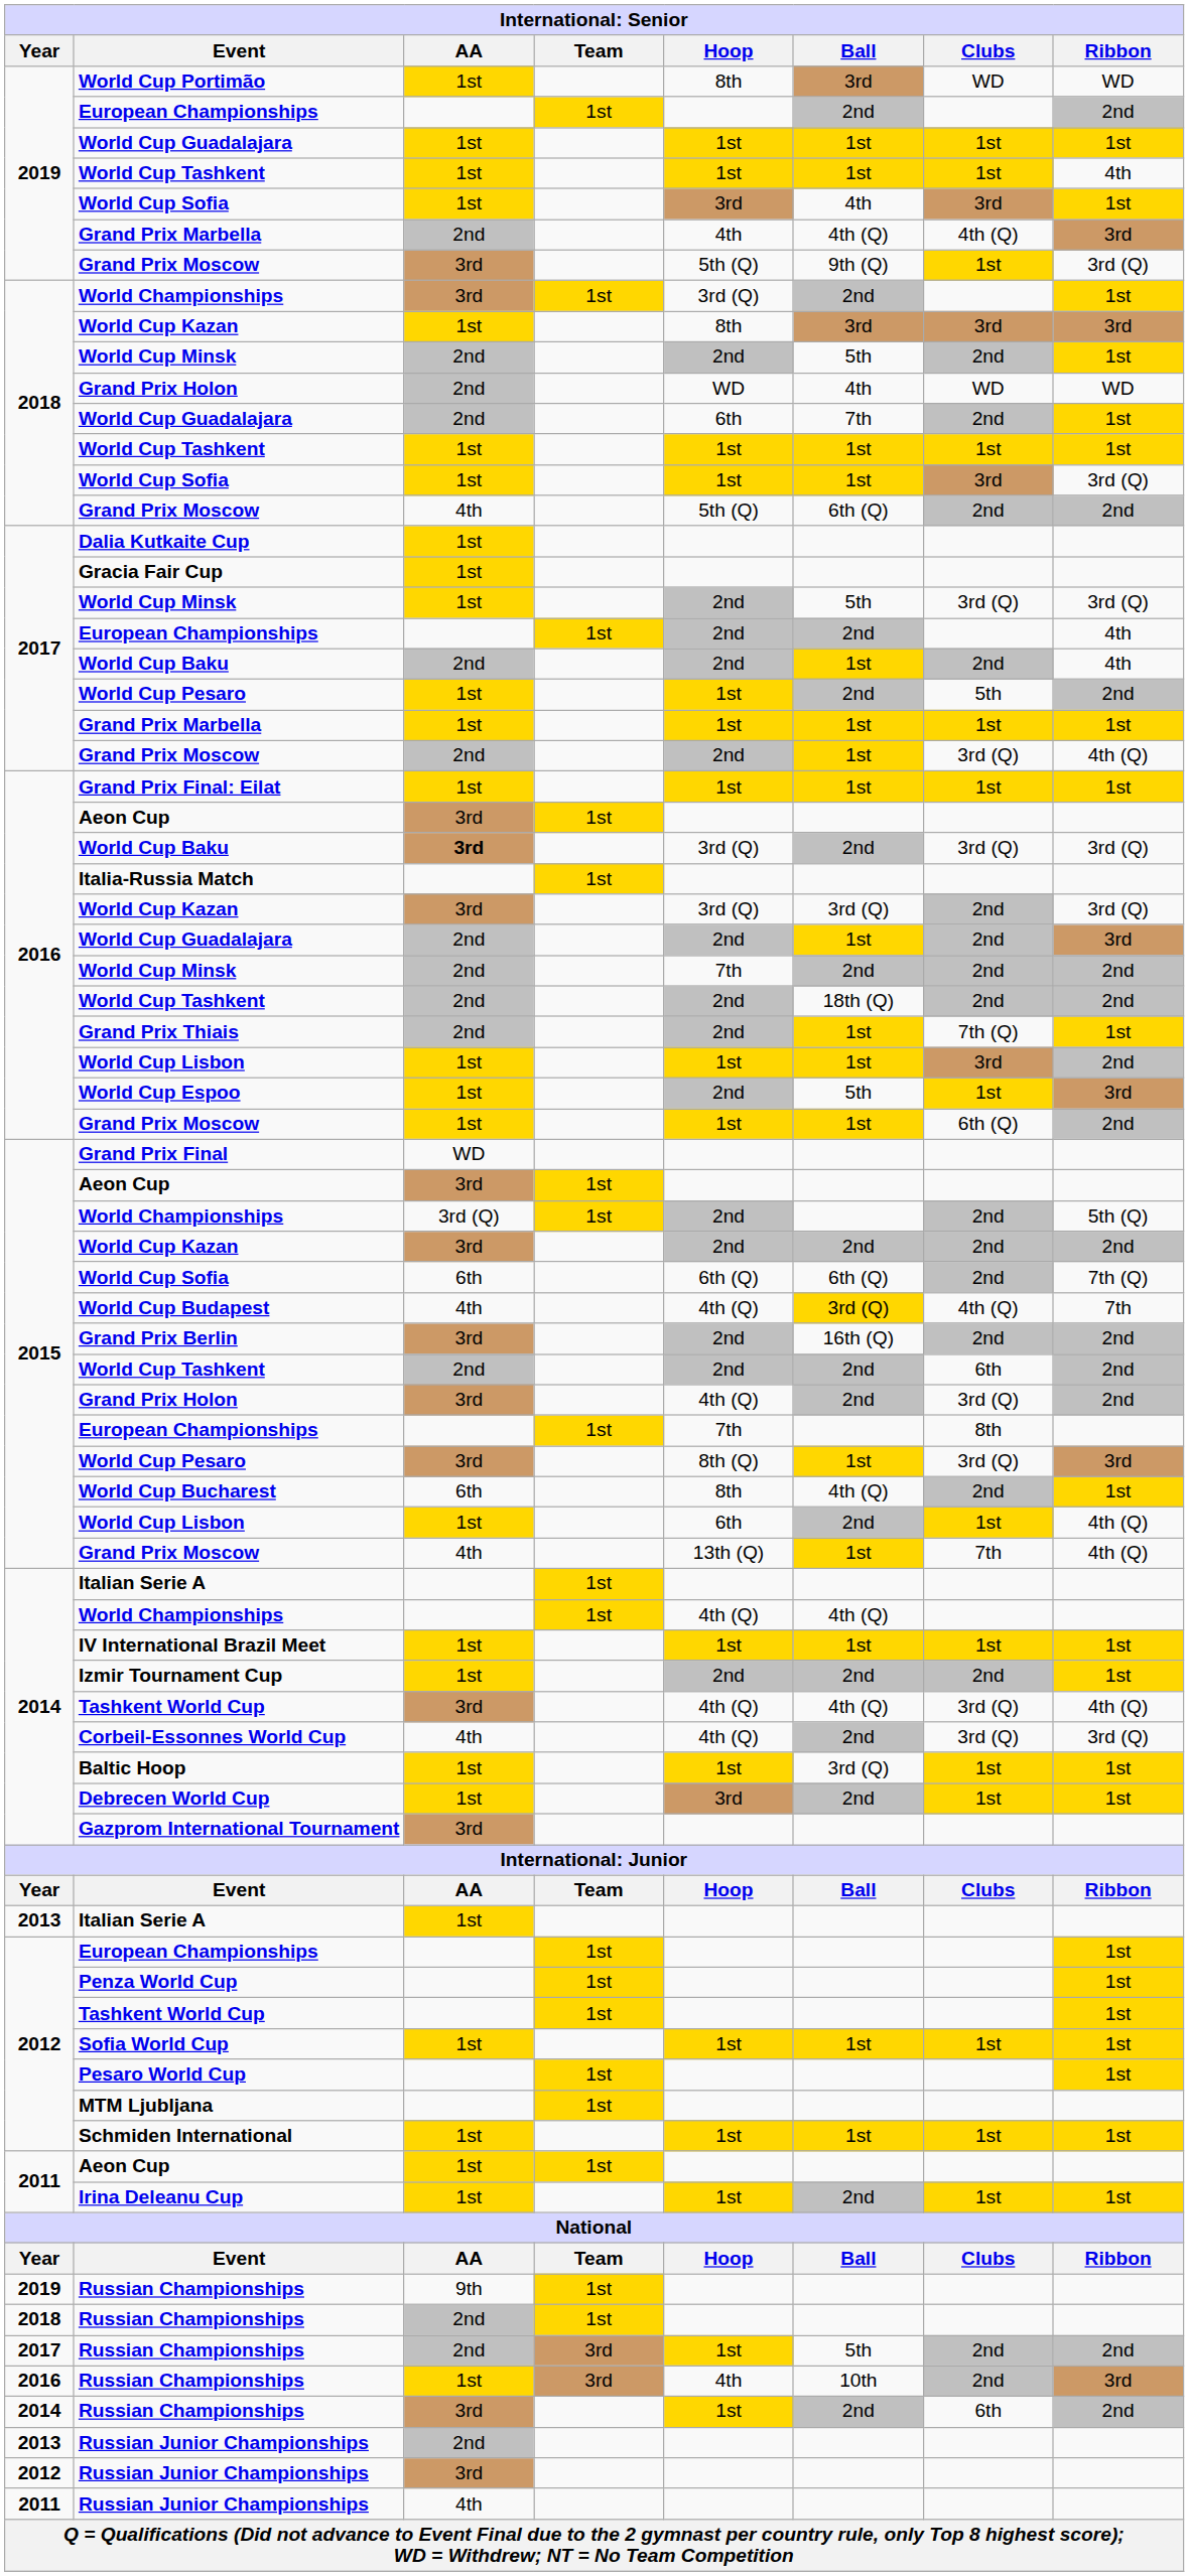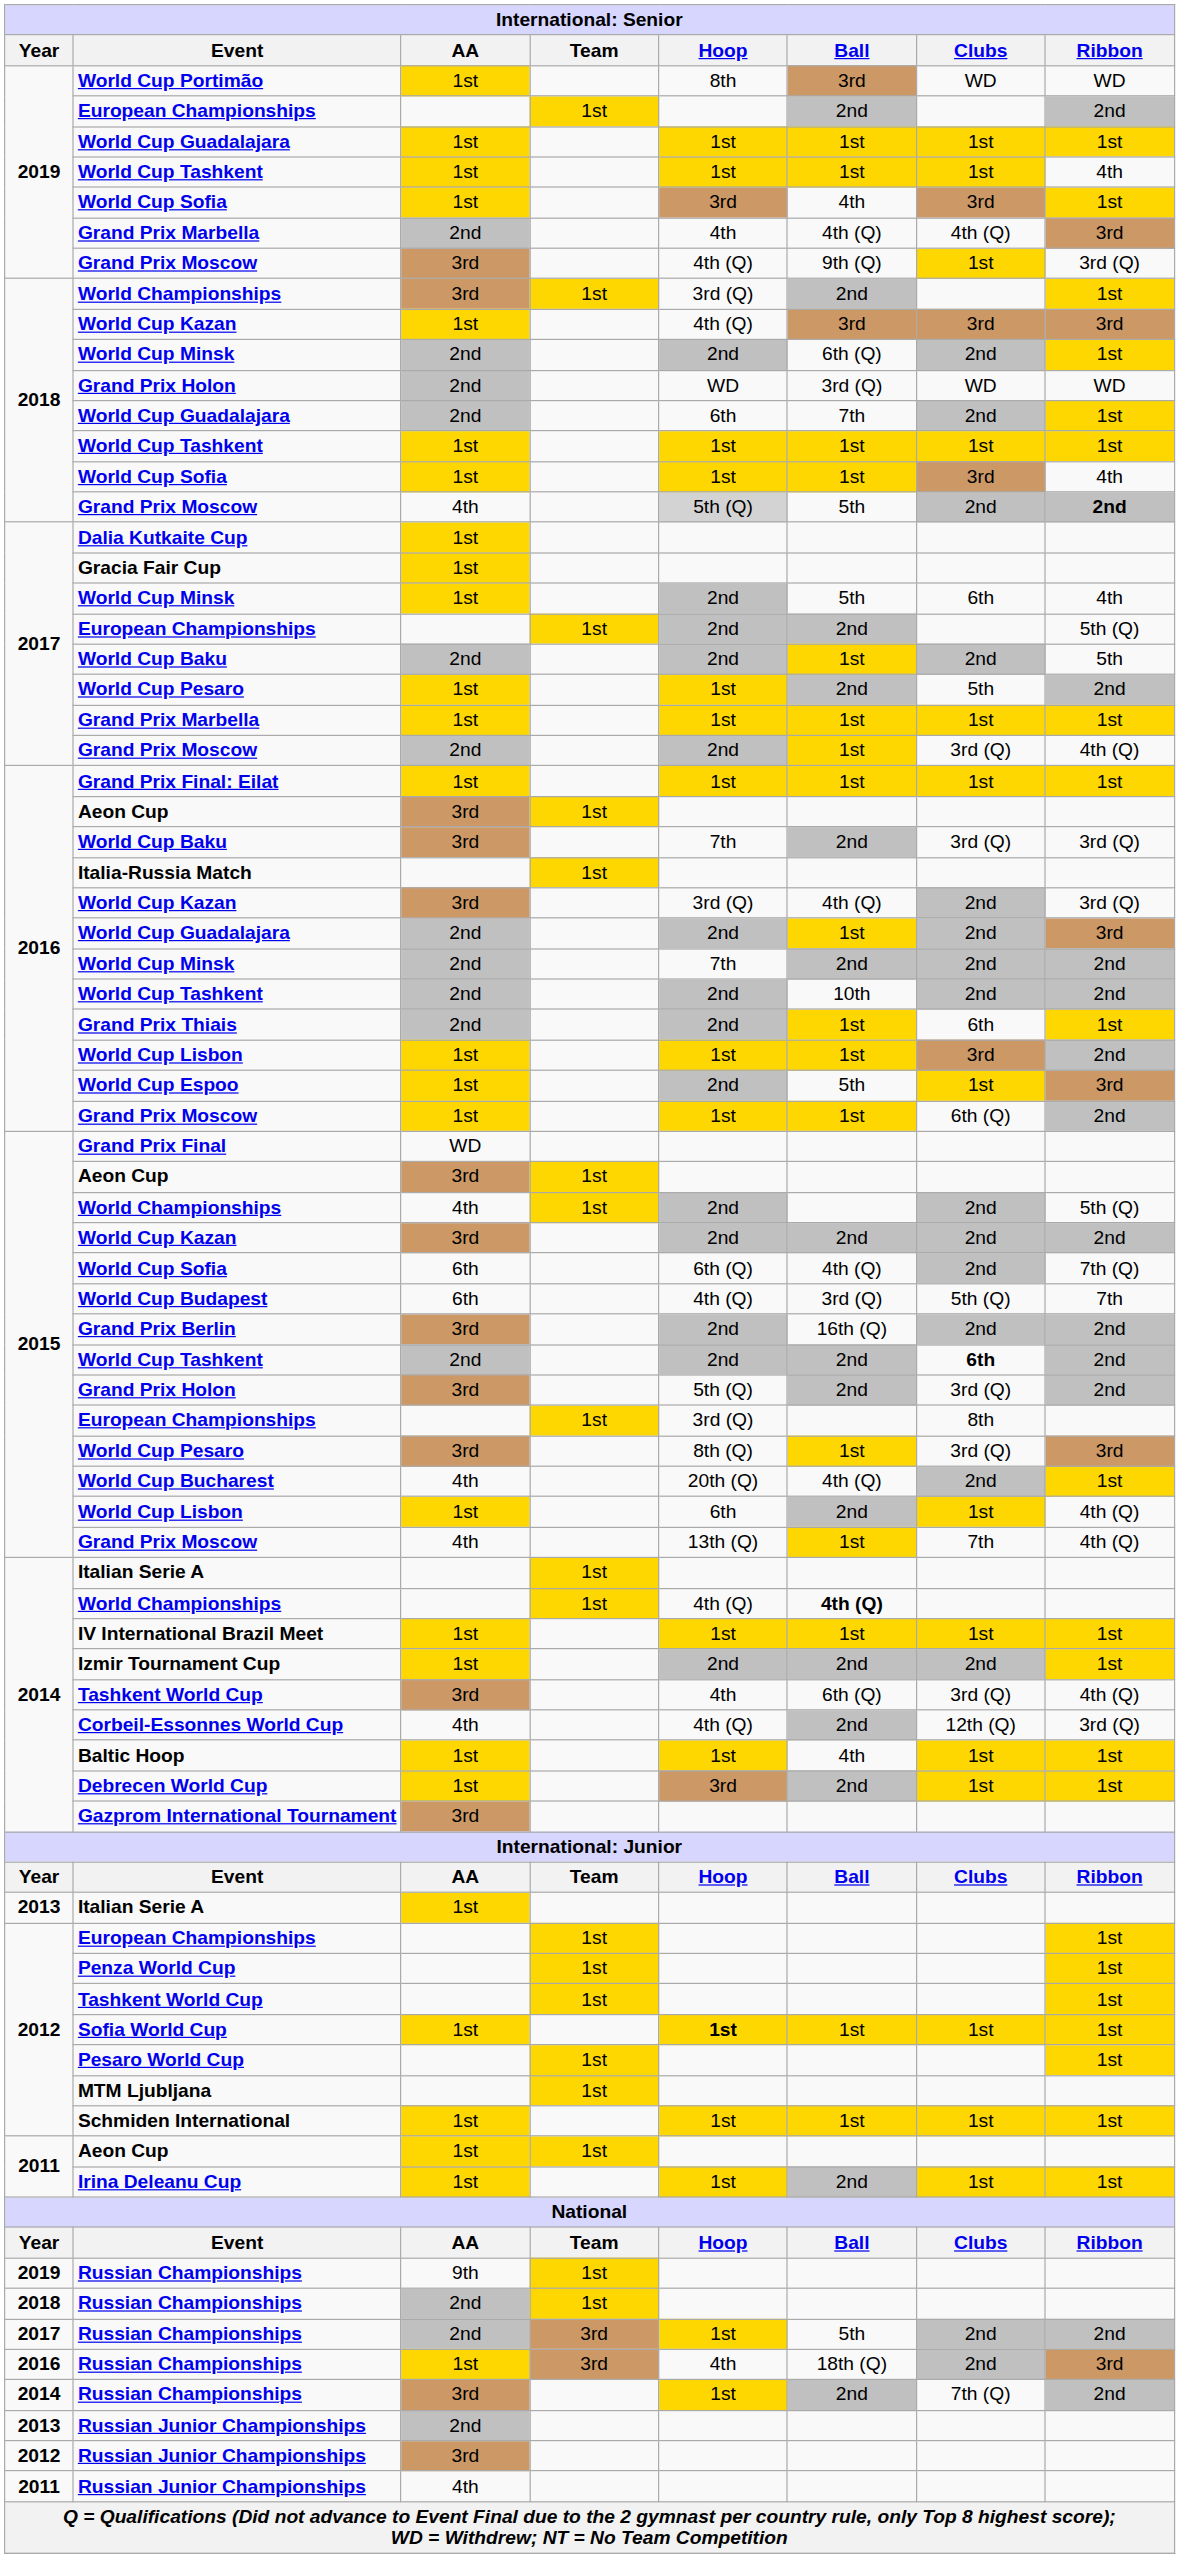2019 / Grand Prix Moscow | Hoop: 5th (Q) -> 4th (Q)
2018 / World Cup Kazan | Hoop: 8th -> 4th (Q)
2018 / World Cup Minsk | Ball: 5th -> 6th (Q)
2018 / Grand Prix Holon | Ball: 4th -> 3rd (Q)
2018 / World Cup Sofia | Ribbon: 3rd (Q) -> 4th
2018 / Grand Prix Moscow | Hoop: no background -> lightgrey background
2018 / Grand Prix Moscow | Ball: 6th (Q) -> 5th
2018 / Grand Prix Moscow | Ribbon: normal -> bold
2017 / World Cup Minsk | Clubs: 3rd (Q) -> 6th
2017 / World Cup Minsk | Ribbon: 3rd (Q) -> 4th
2017 / European Championships | Ribbon: 4th -> 5th (Q)
2017 / World Cup Baku | Ribbon: 4th -> 5th
2016 / World Cup Baku | AA: bold -> normal
2016 / World Cup Baku | Hoop: 3rd (Q) -> 7th
2016 / World Cup Kazan | Ball: 3rd (Q) -> 4th (Q)
2016 / World Cup Tashkent | Ball: 18th (Q) -> 10th
Grand Prix Thiais | Clubs: 7th (Q) -> 6th
2015 / World Championships | AA: 3rd (Q) -> 4th
2015 / World Cup Sofia | Ball: 6th (Q) -> 4th (Q)
World Cup Budapest | AA: 4th -> 6th
World Cup Budapest | Ball: gold background -> no background
World Cup Budapest | Clubs: 4th (Q) -> 5th (Q)
2015 / World Cup Tashkent | Clubs: normal -> bold
2015 / Grand Prix Holon | Hoop: 4th (Q) -> 5th (Q)
2015 / European Championships | Hoop: 7th -> 3rd (Q)
World Cup Bucharest | AA: 6th -> 4th
World Cup Bucharest | Hoop: 8th -> 20th (Q)
2014 / World Championships | Ball: normal -> bold
2014 / Tashkent World Cup | Hoop: 4th (Q) -> 4th
2014 / Tashkent World Cup | Ball: 4th (Q) -> 6th (Q)
Corbeil-Essonnes World Cup | Clubs: 3rd (Q) -> 12th (Q)
Baltic Hoop | Ball: 3rd (Q) -> 4th
Sofia World Cup | Hoop: normal -> bold
2016 / Russian Championships | Ball: 10th -> 18th (Q)
2014 / Russian Championships | Clubs: 6th -> 7th (Q)
